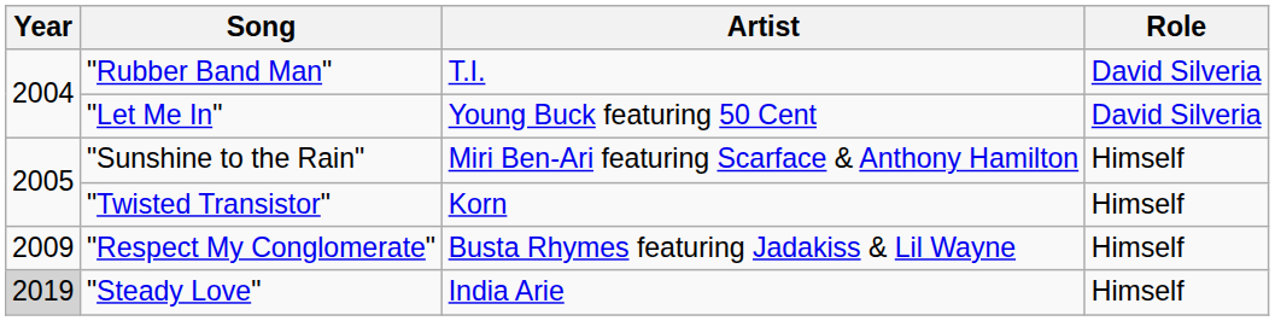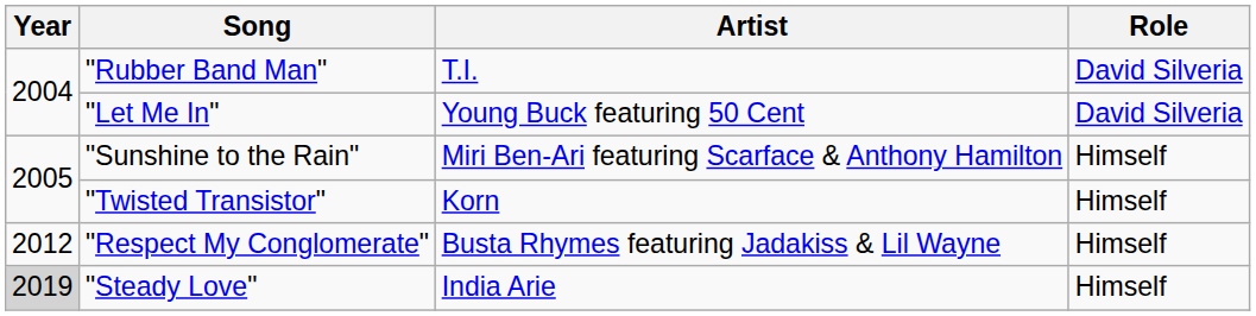"Respect My Conglomerate" | Year: 2009 -> 2012
